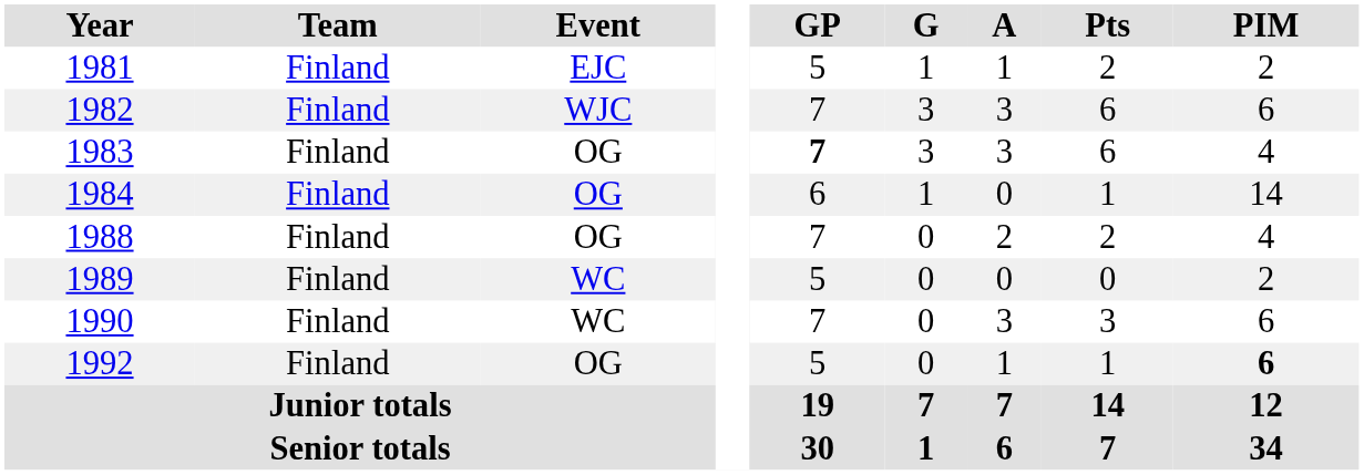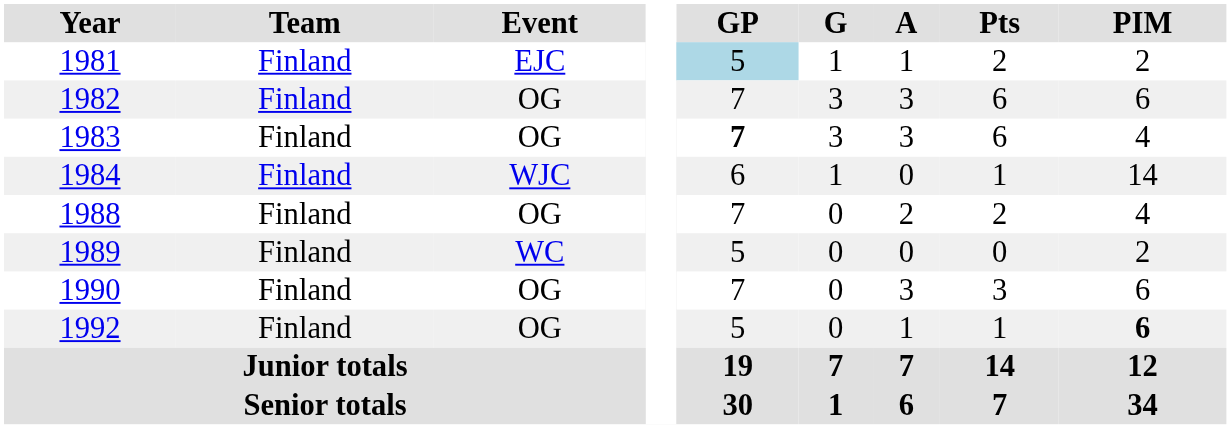1981 | GP: no background -> lightblue background
1982 | Event: WJC -> OG
1984 | Event: OG -> WJC
1990 | Event: WC -> OG
